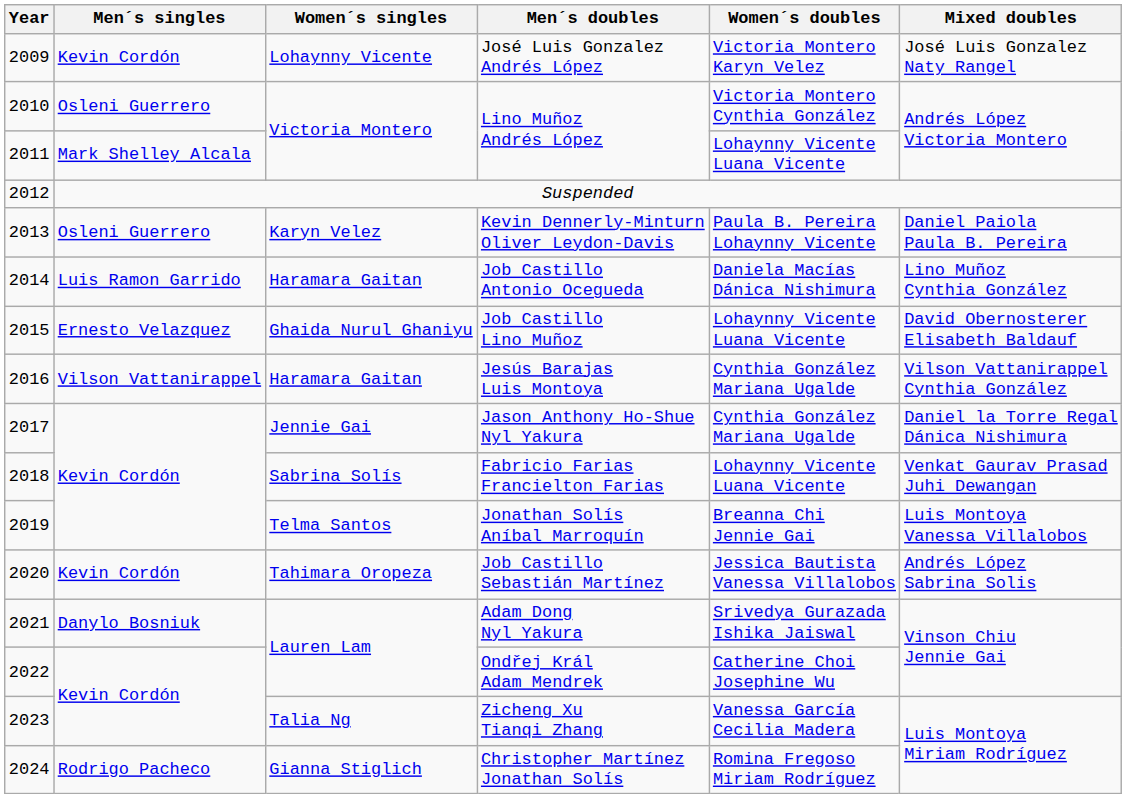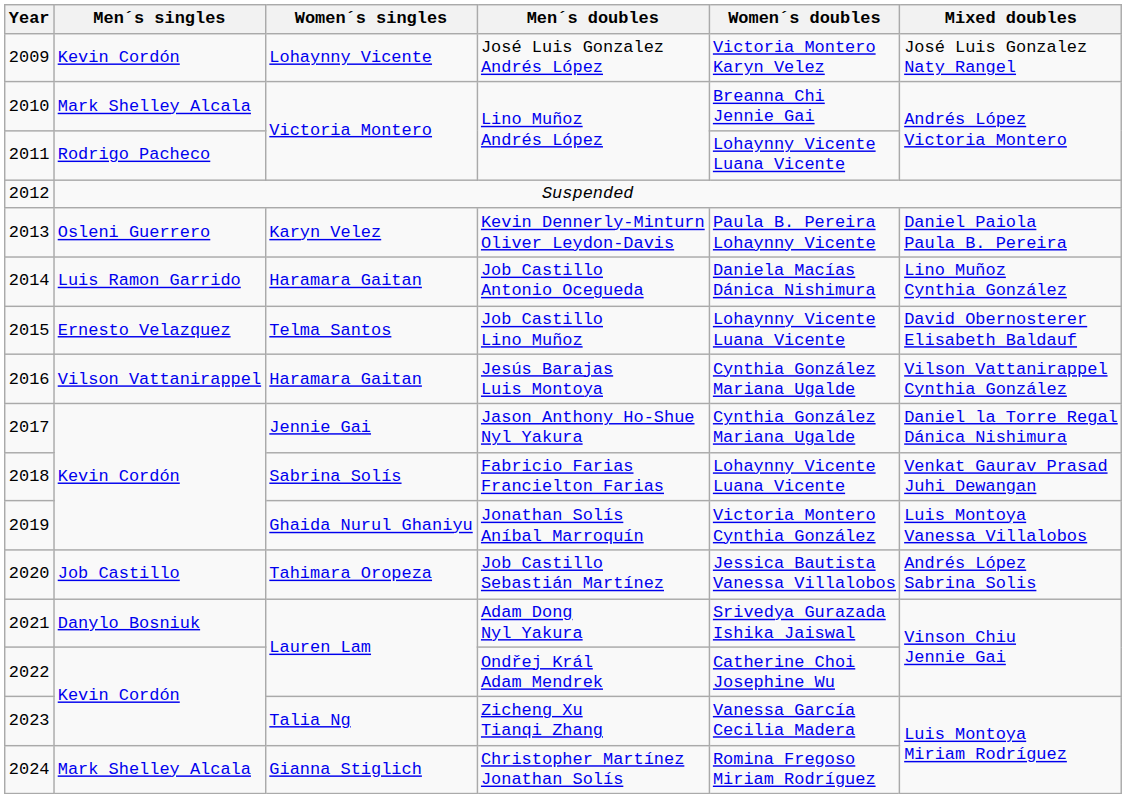2010 / Lino Muñoz Andrés López | Men´s singles: Osleni Guerrero -> Mark Shelley Alcala
2010 / Lino Muñoz Andrés López | Women´s doubles: Victoria Montero Cynthia González -> Breanna Chi Jennie Gai
2011 / Lino Muñoz Andrés López | Men´s singles: Mark Shelley Alcala -> Rodrigo Pacheco
Job Castillo Lino Muñoz | Women´s singles: Ghaida Nurul Ghaniyu -> Telma Santos
Jonathan Solís Aníbal Marroquín | Women´s singles: Telma Santos -> Ghaida Nurul Ghaniyu
Jonathan Solís Aníbal Marroquín | Women´s doubles: Breanna Chi Jennie Gai -> Victoria Montero Cynthia González
Job Castillo Sebastián Martínez | Men´s singles: Kevin Cordón -> Job Castillo
Christopher Martínez Jonathan Solís | Men´s singles: Rodrigo Pacheco -> Mark Shelley Alcala
